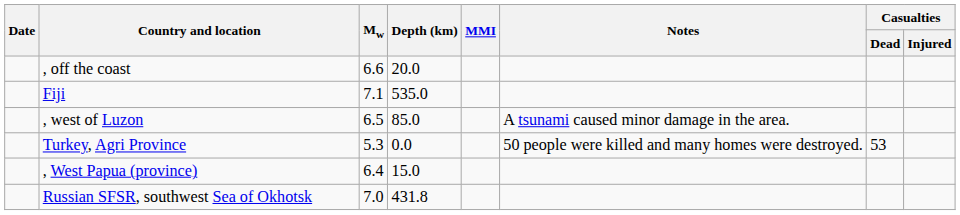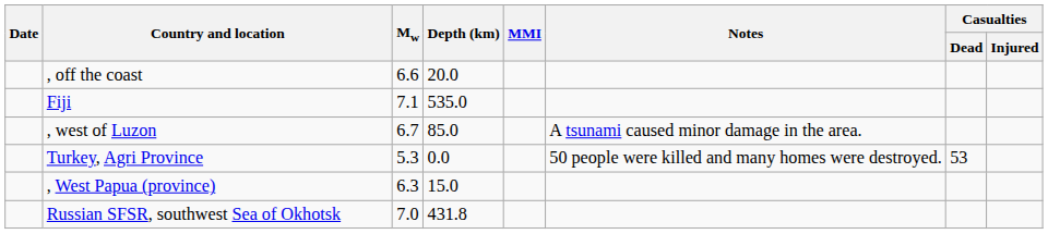, west of Luzon | Mw: 6.5 -> 6.7
, West Papua (province) | Mw: 6.4 -> 6.3
